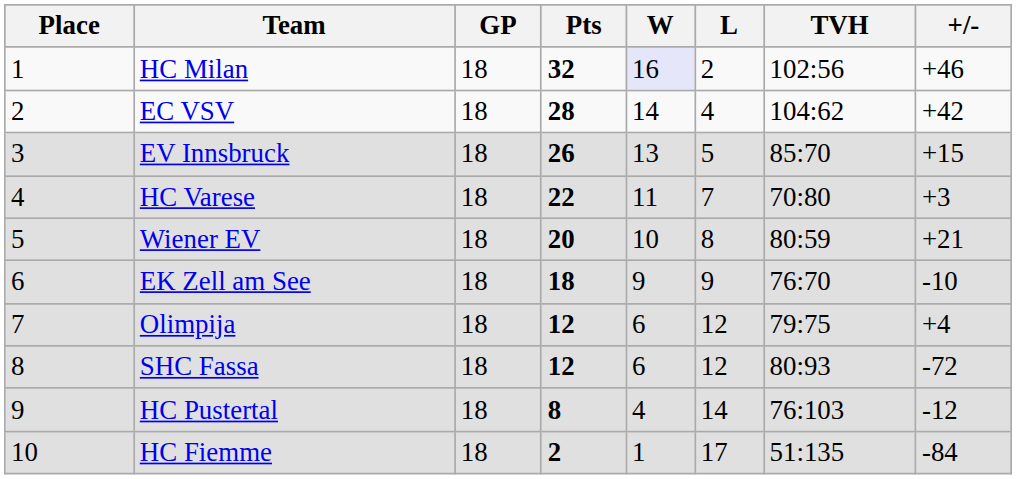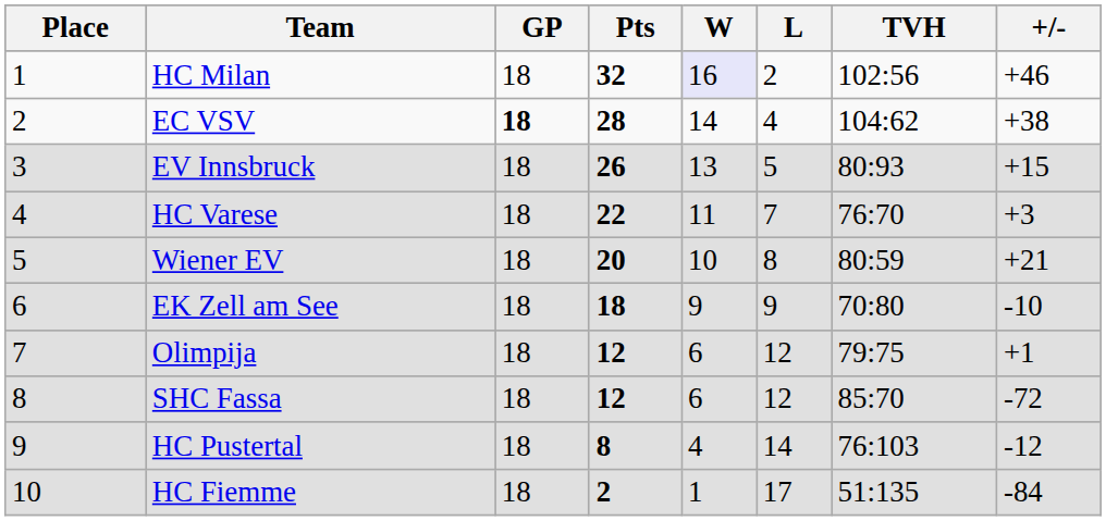EC VSV | GP: normal -> bold
EC VSV | +/-: +42 -> +38
EV Innsbruck | TVH: 85:70 -> 80:93
HC Varese | TVH: 70:80 -> 76:70
EK Zell am See | TVH: 76:70 -> 70:80
Olimpija | +/-: +4 -> +1
SHC Fassa | TVH: 80:93 -> 85:70
